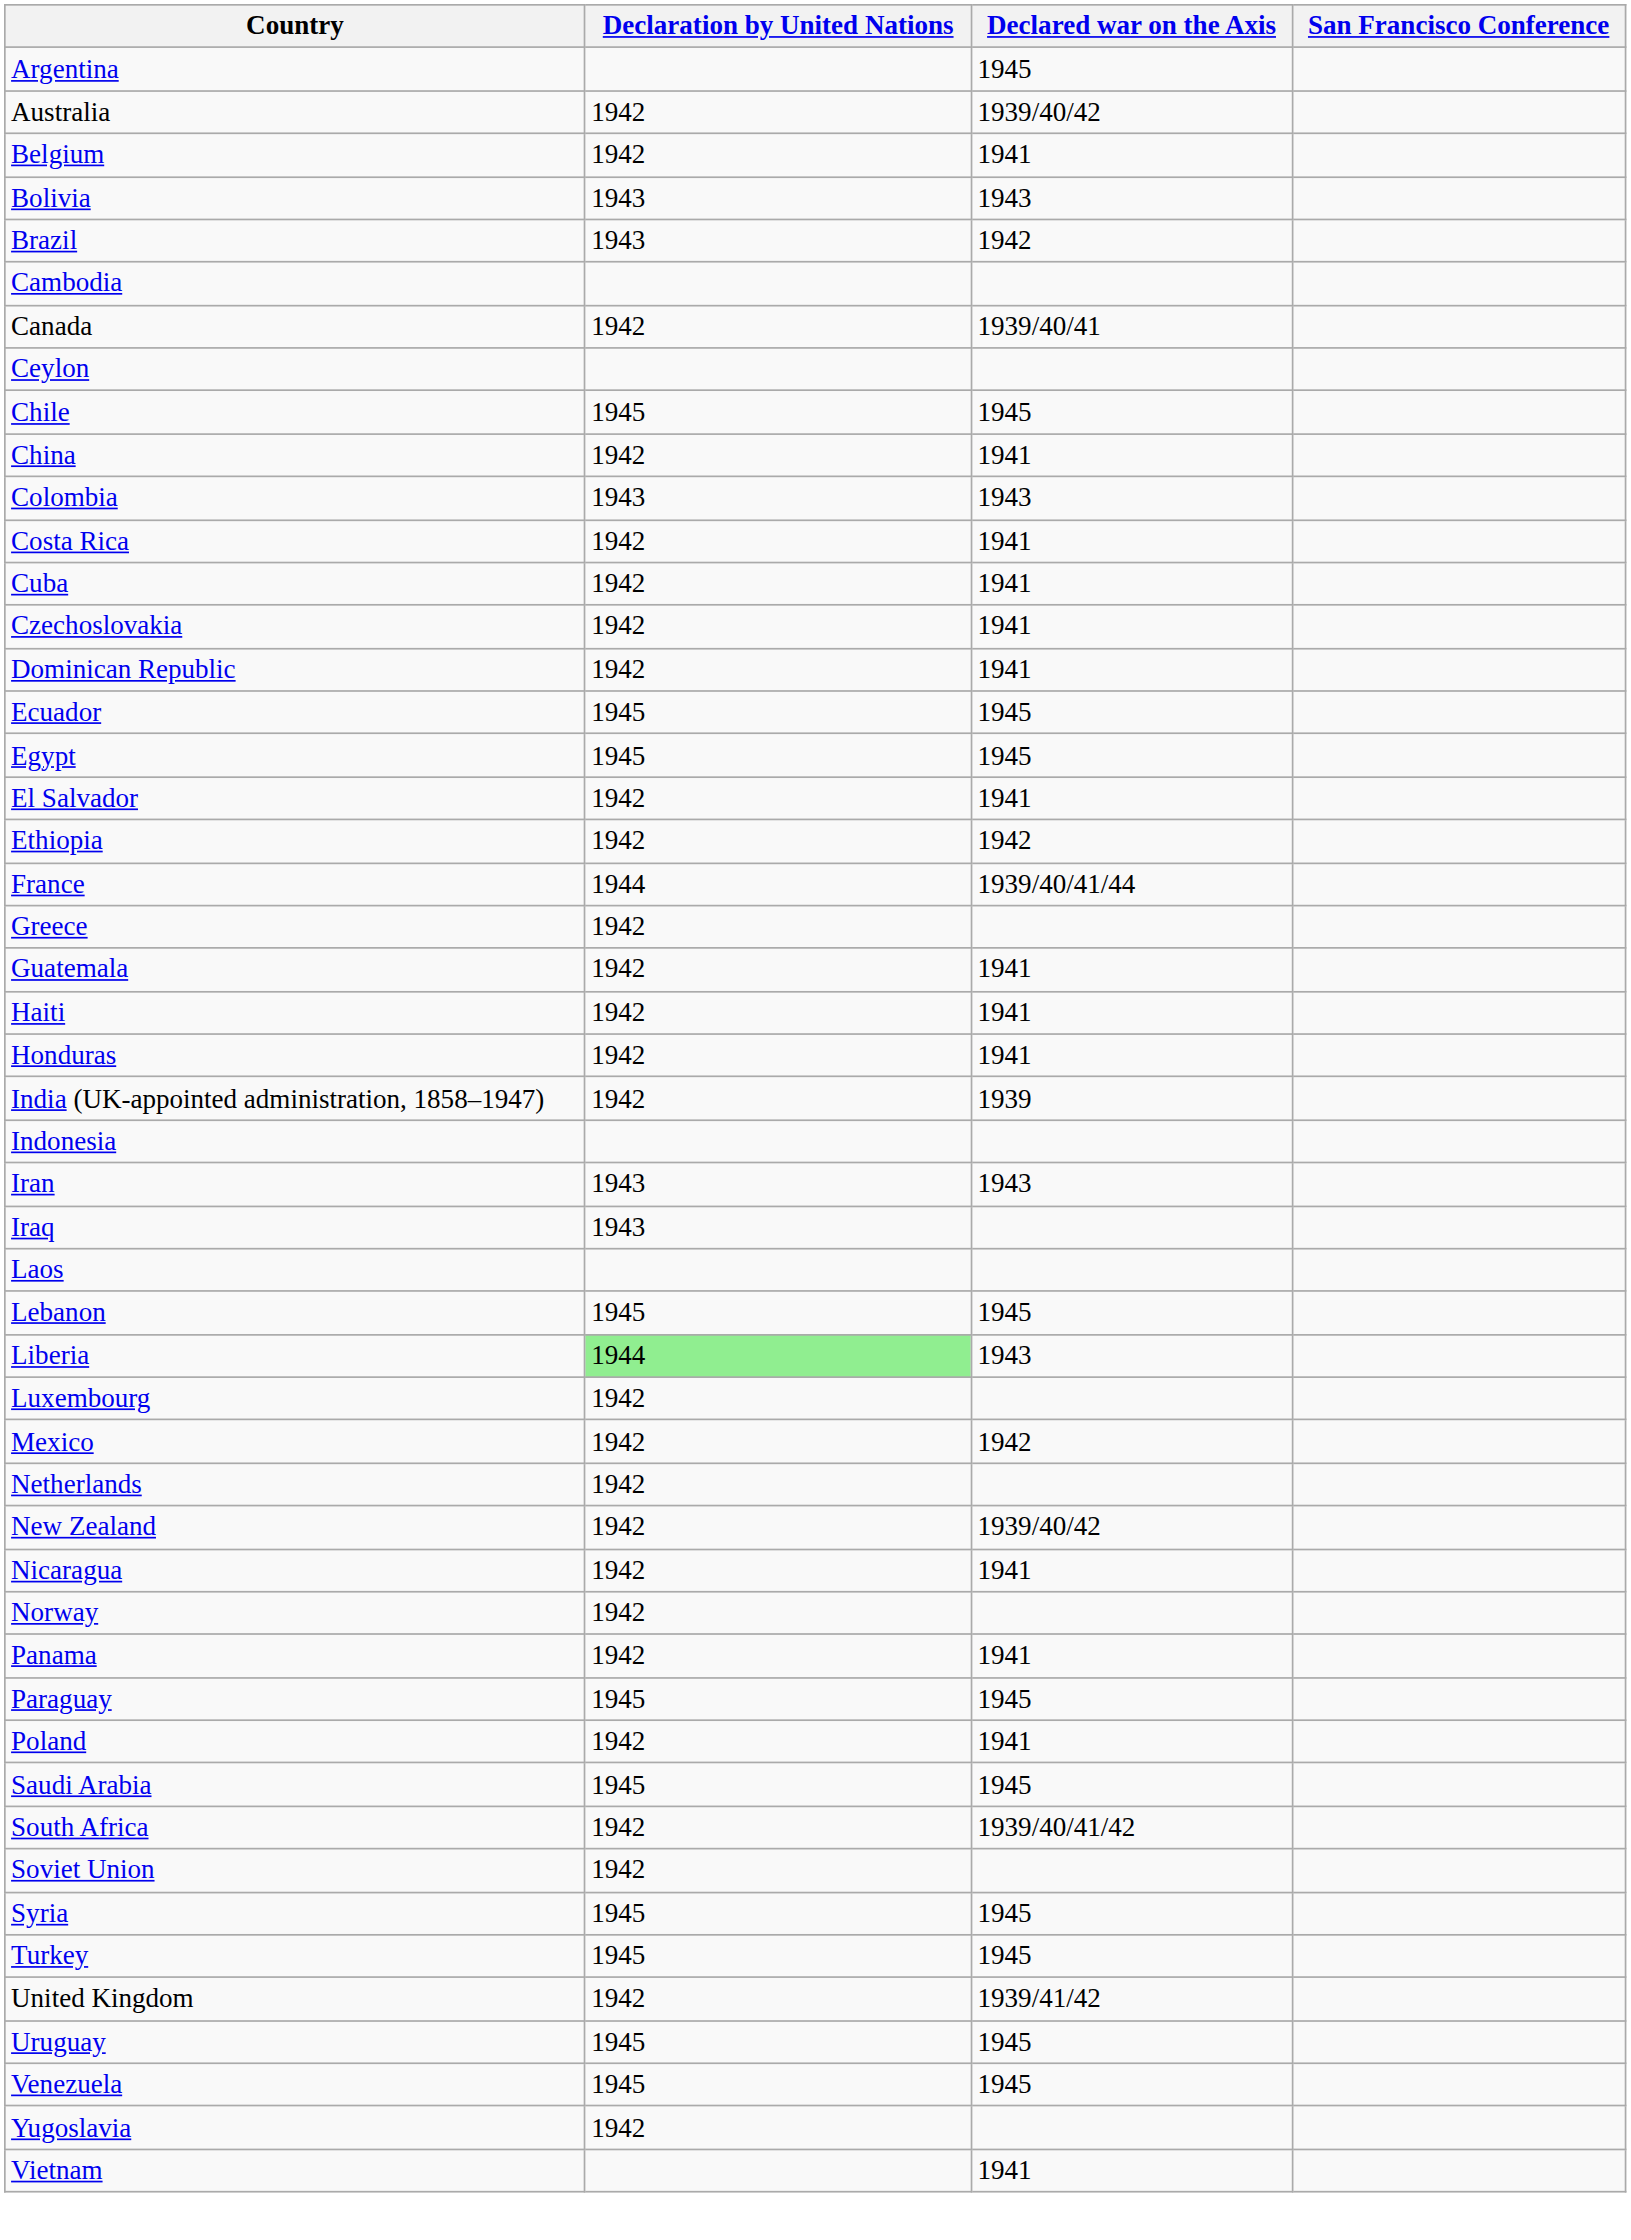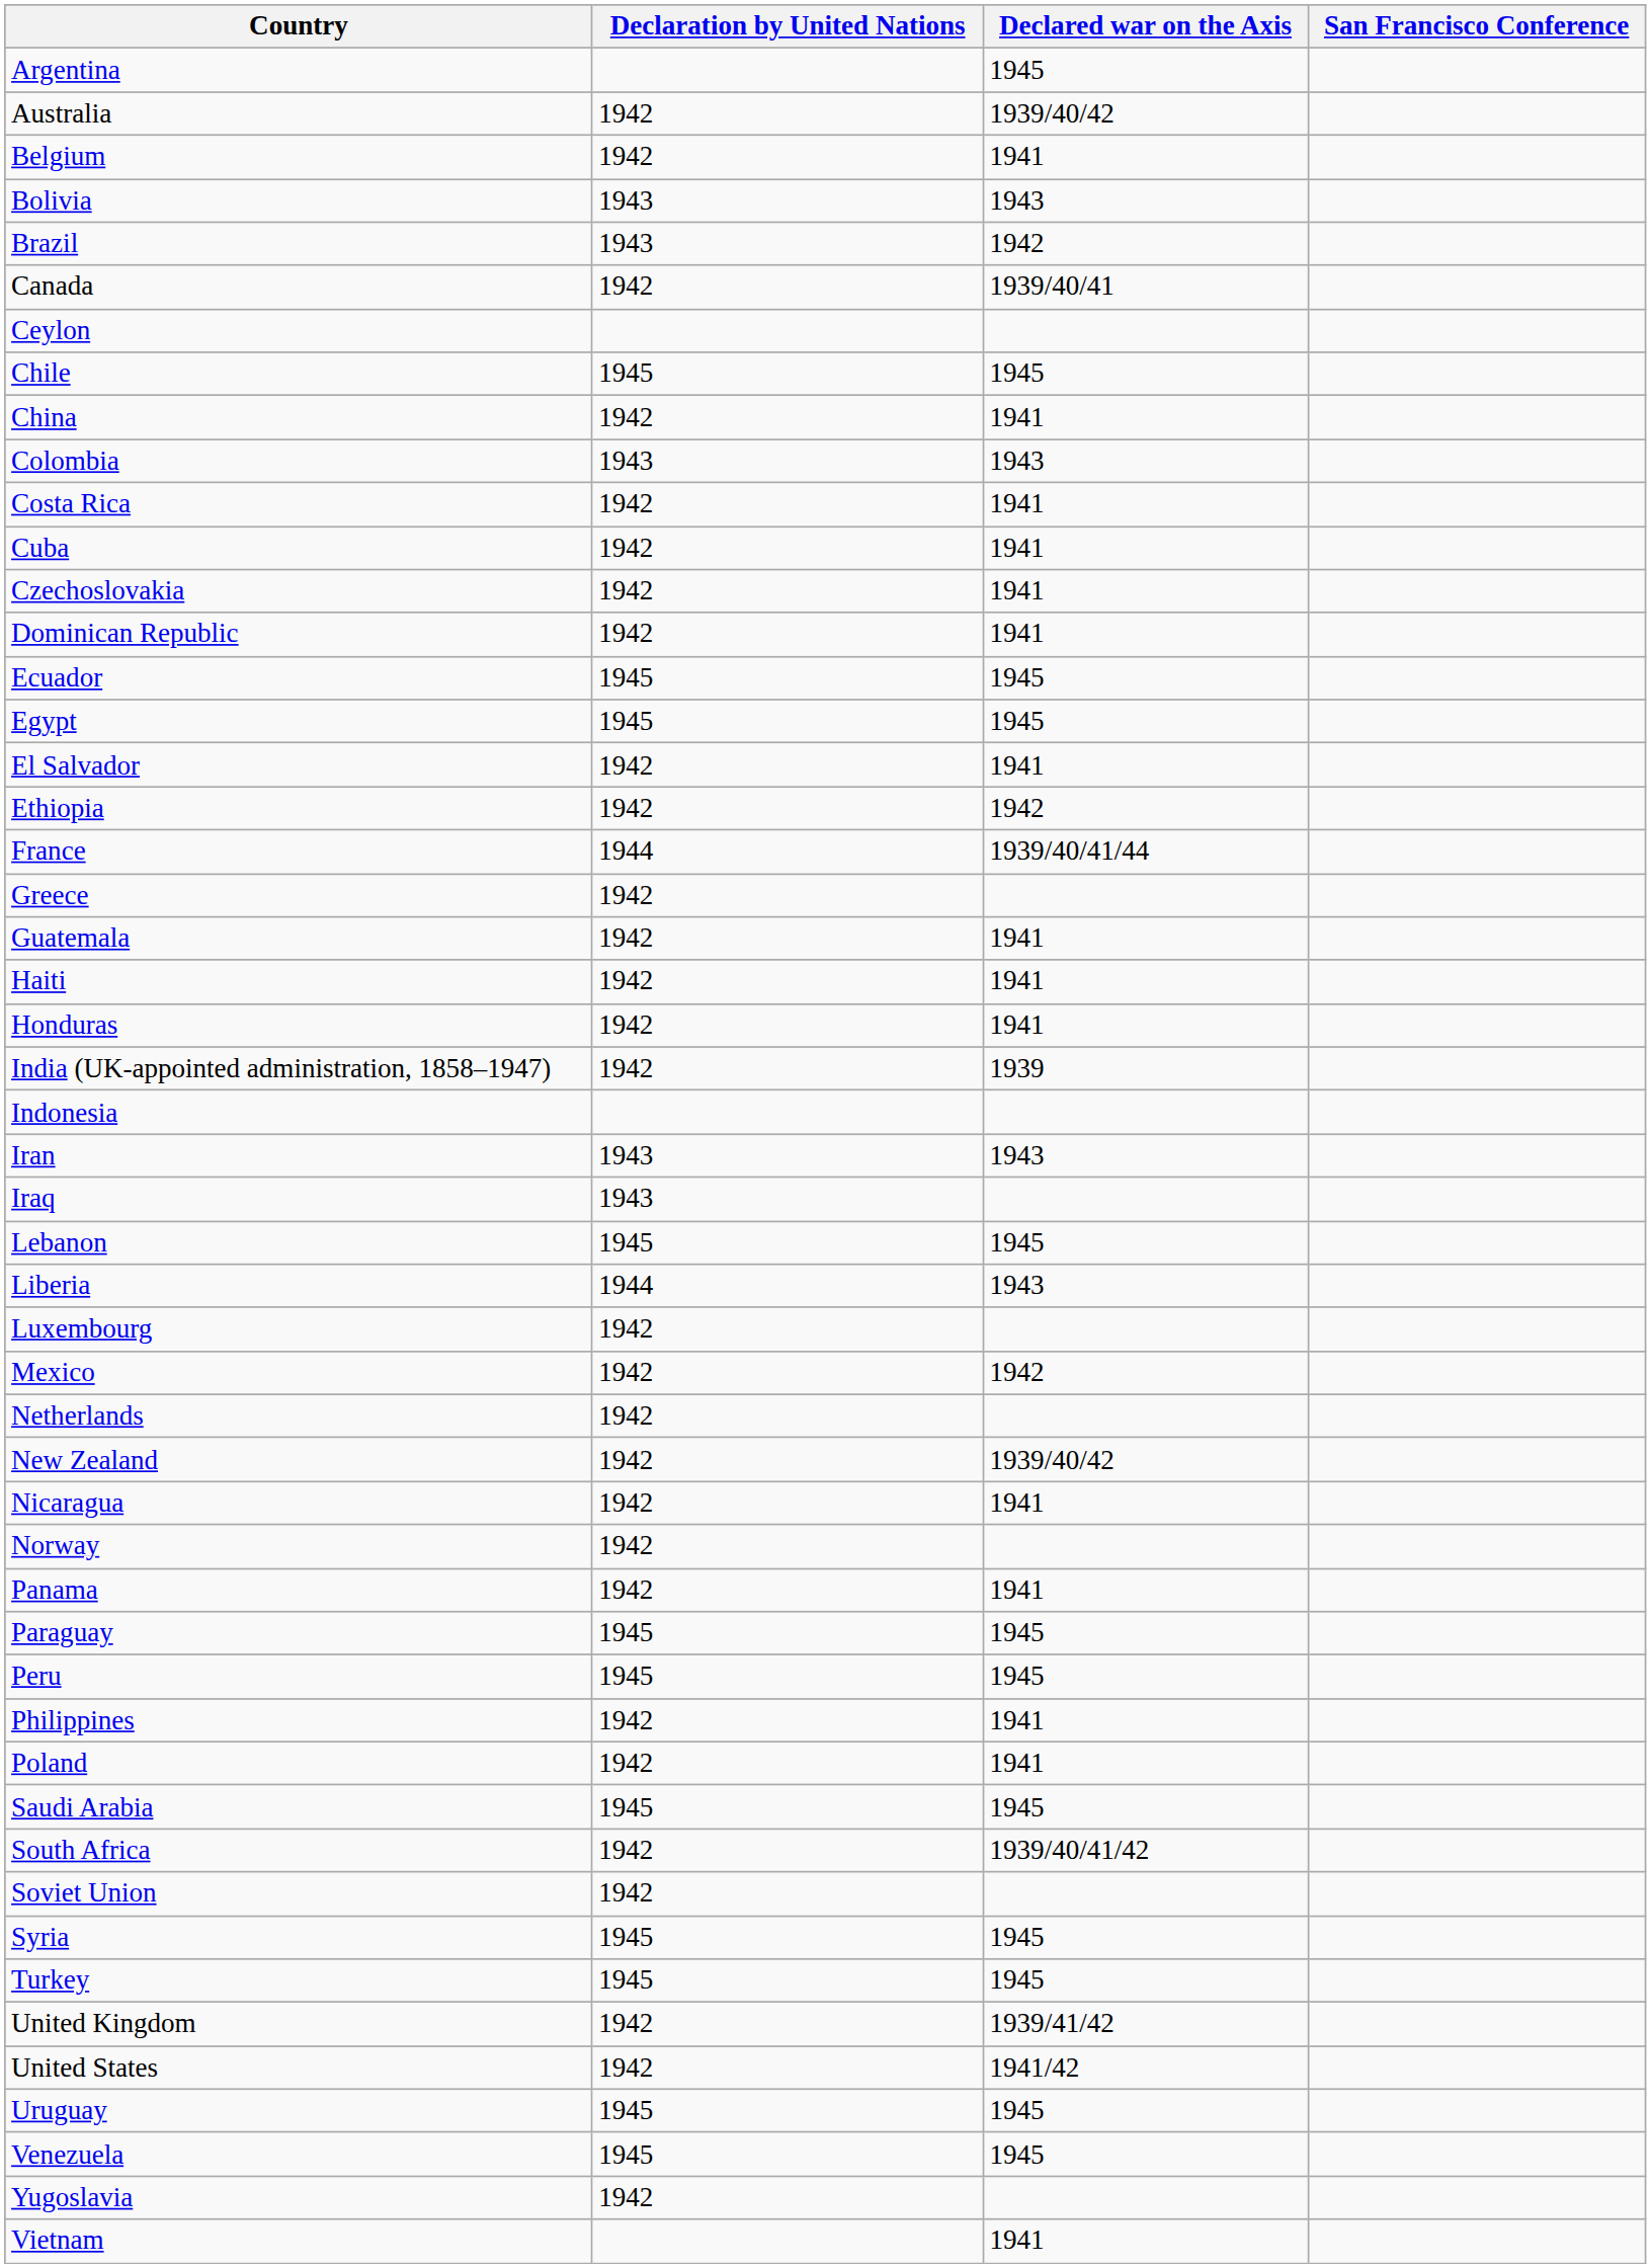- row: Cambodia
- row: Laos
Liberia | Declaration by United Nations: lightgreen background -> no background
+ row: Peru | 1945 | 1945
+ row: Philippines | 1942 | 1941
+ row: United States | 1942 | 1941/42
